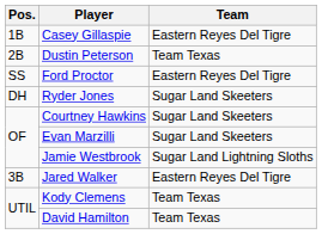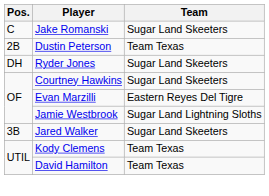+ row: C | Jake Romanski | Sugar Land Skeeters
- row: 1B | Casey Gillaspie | Eastern Reyes Del Tigre
- row: SS | Ford Proctor | Eastern Reyes Del Tigre
Evan Marzilli | Team: Sugar Land Skeeters -> Eastern Reyes Del Tigre
Jared Walker | Team: Eastern Reyes Del Tigre -> Sugar Land Skeeters
